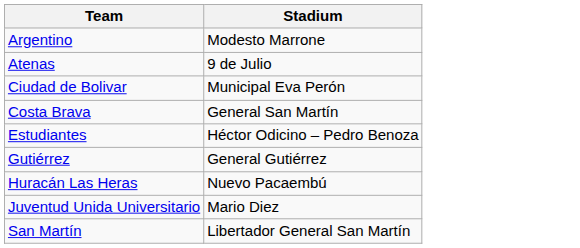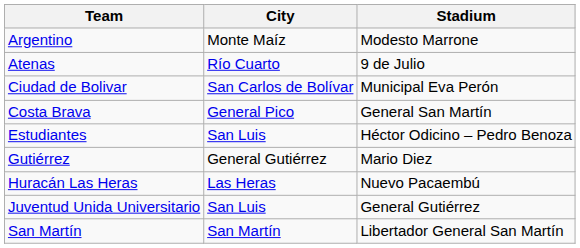+ column: City | Monte Maíz | Río Cuarto | San Carlos de Bolívar | General Pico | San Luis | General Gutiérrez | Las Heras | San Luis | San Martín
Gutiérrez | Stadium: General Gutiérrez -> Mario Diez
Juventud Unida Universitario | Stadium: Mario Diez -> General Gutiérrez
